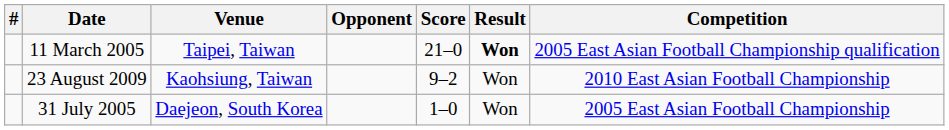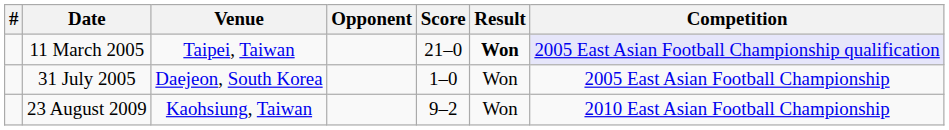11 March 2005 | Competition: no background -> lavender background
rows swapped: 31 July 2005 <-> 23 August 2009
